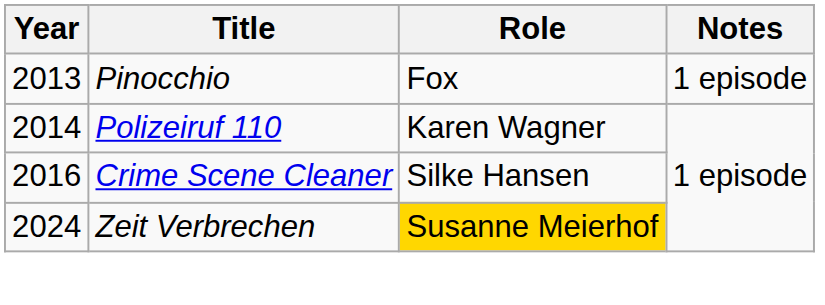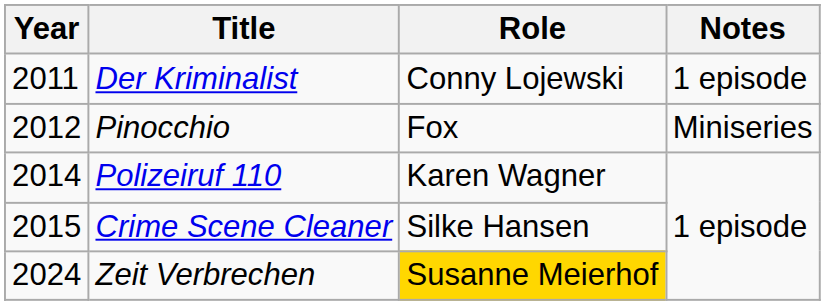+ row: 2011 | Der Kriminalist | Conny Lojewski | 1 episode
Pinocchio | Year: 2013 -> 2012
Pinocchio | Notes: 1 episode -> Miniseries
Crime Scene Cleaner | Year: 2016 -> 2015
